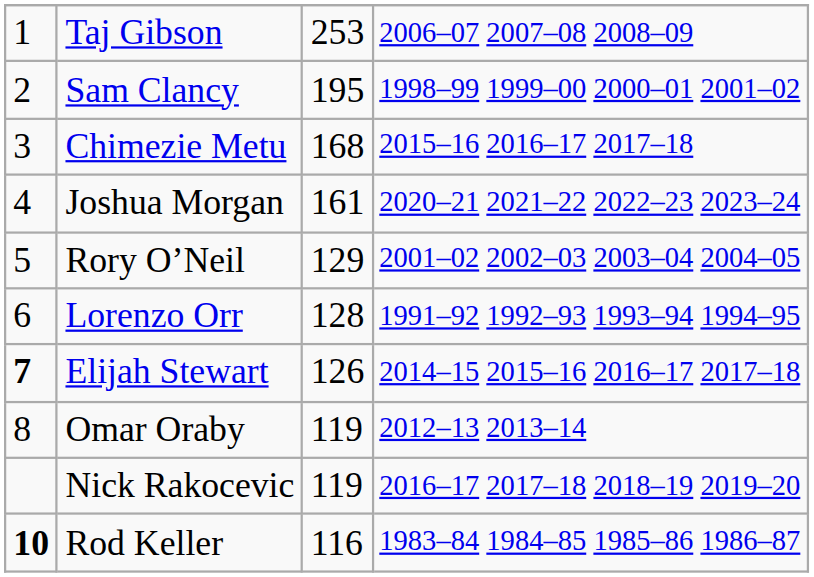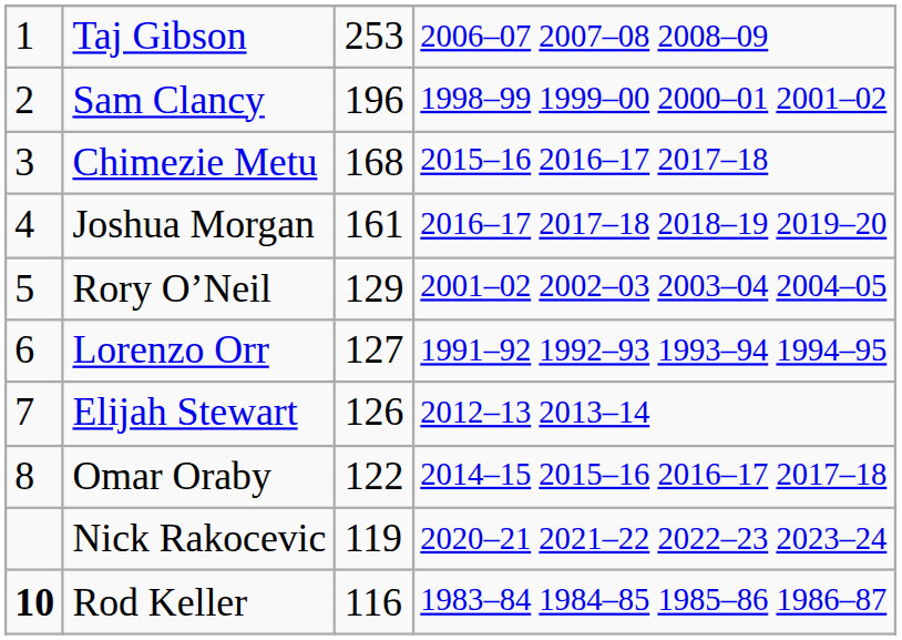Sam Clancy | column 3: 195 -> 196
Joshua Morgan | column 4: 2020–21 2021–22 2022–23 2023–24 -> 2016–17 2017–18 2018–19 2019–20
Lorenzo Orr | column 3: 128 -> 127
Elijah Stewart | column 1: bold -> normal
Elijah Stewart | column 4: 2014–15 2015–16 2016–17 2017–18 -> 2012–13 2013–14
Omar Oraby | column 3: 119 -> 122
Omar Oraby | column 4: 2012–13 2013–14 -> 2014–15 2015–16 2016–17 2017–18
Nick Rakocevic | column 4: 2016–17 2017–18 2018–19 2019–20 -> 2020–21 2021–22 2022–23 2023–24
